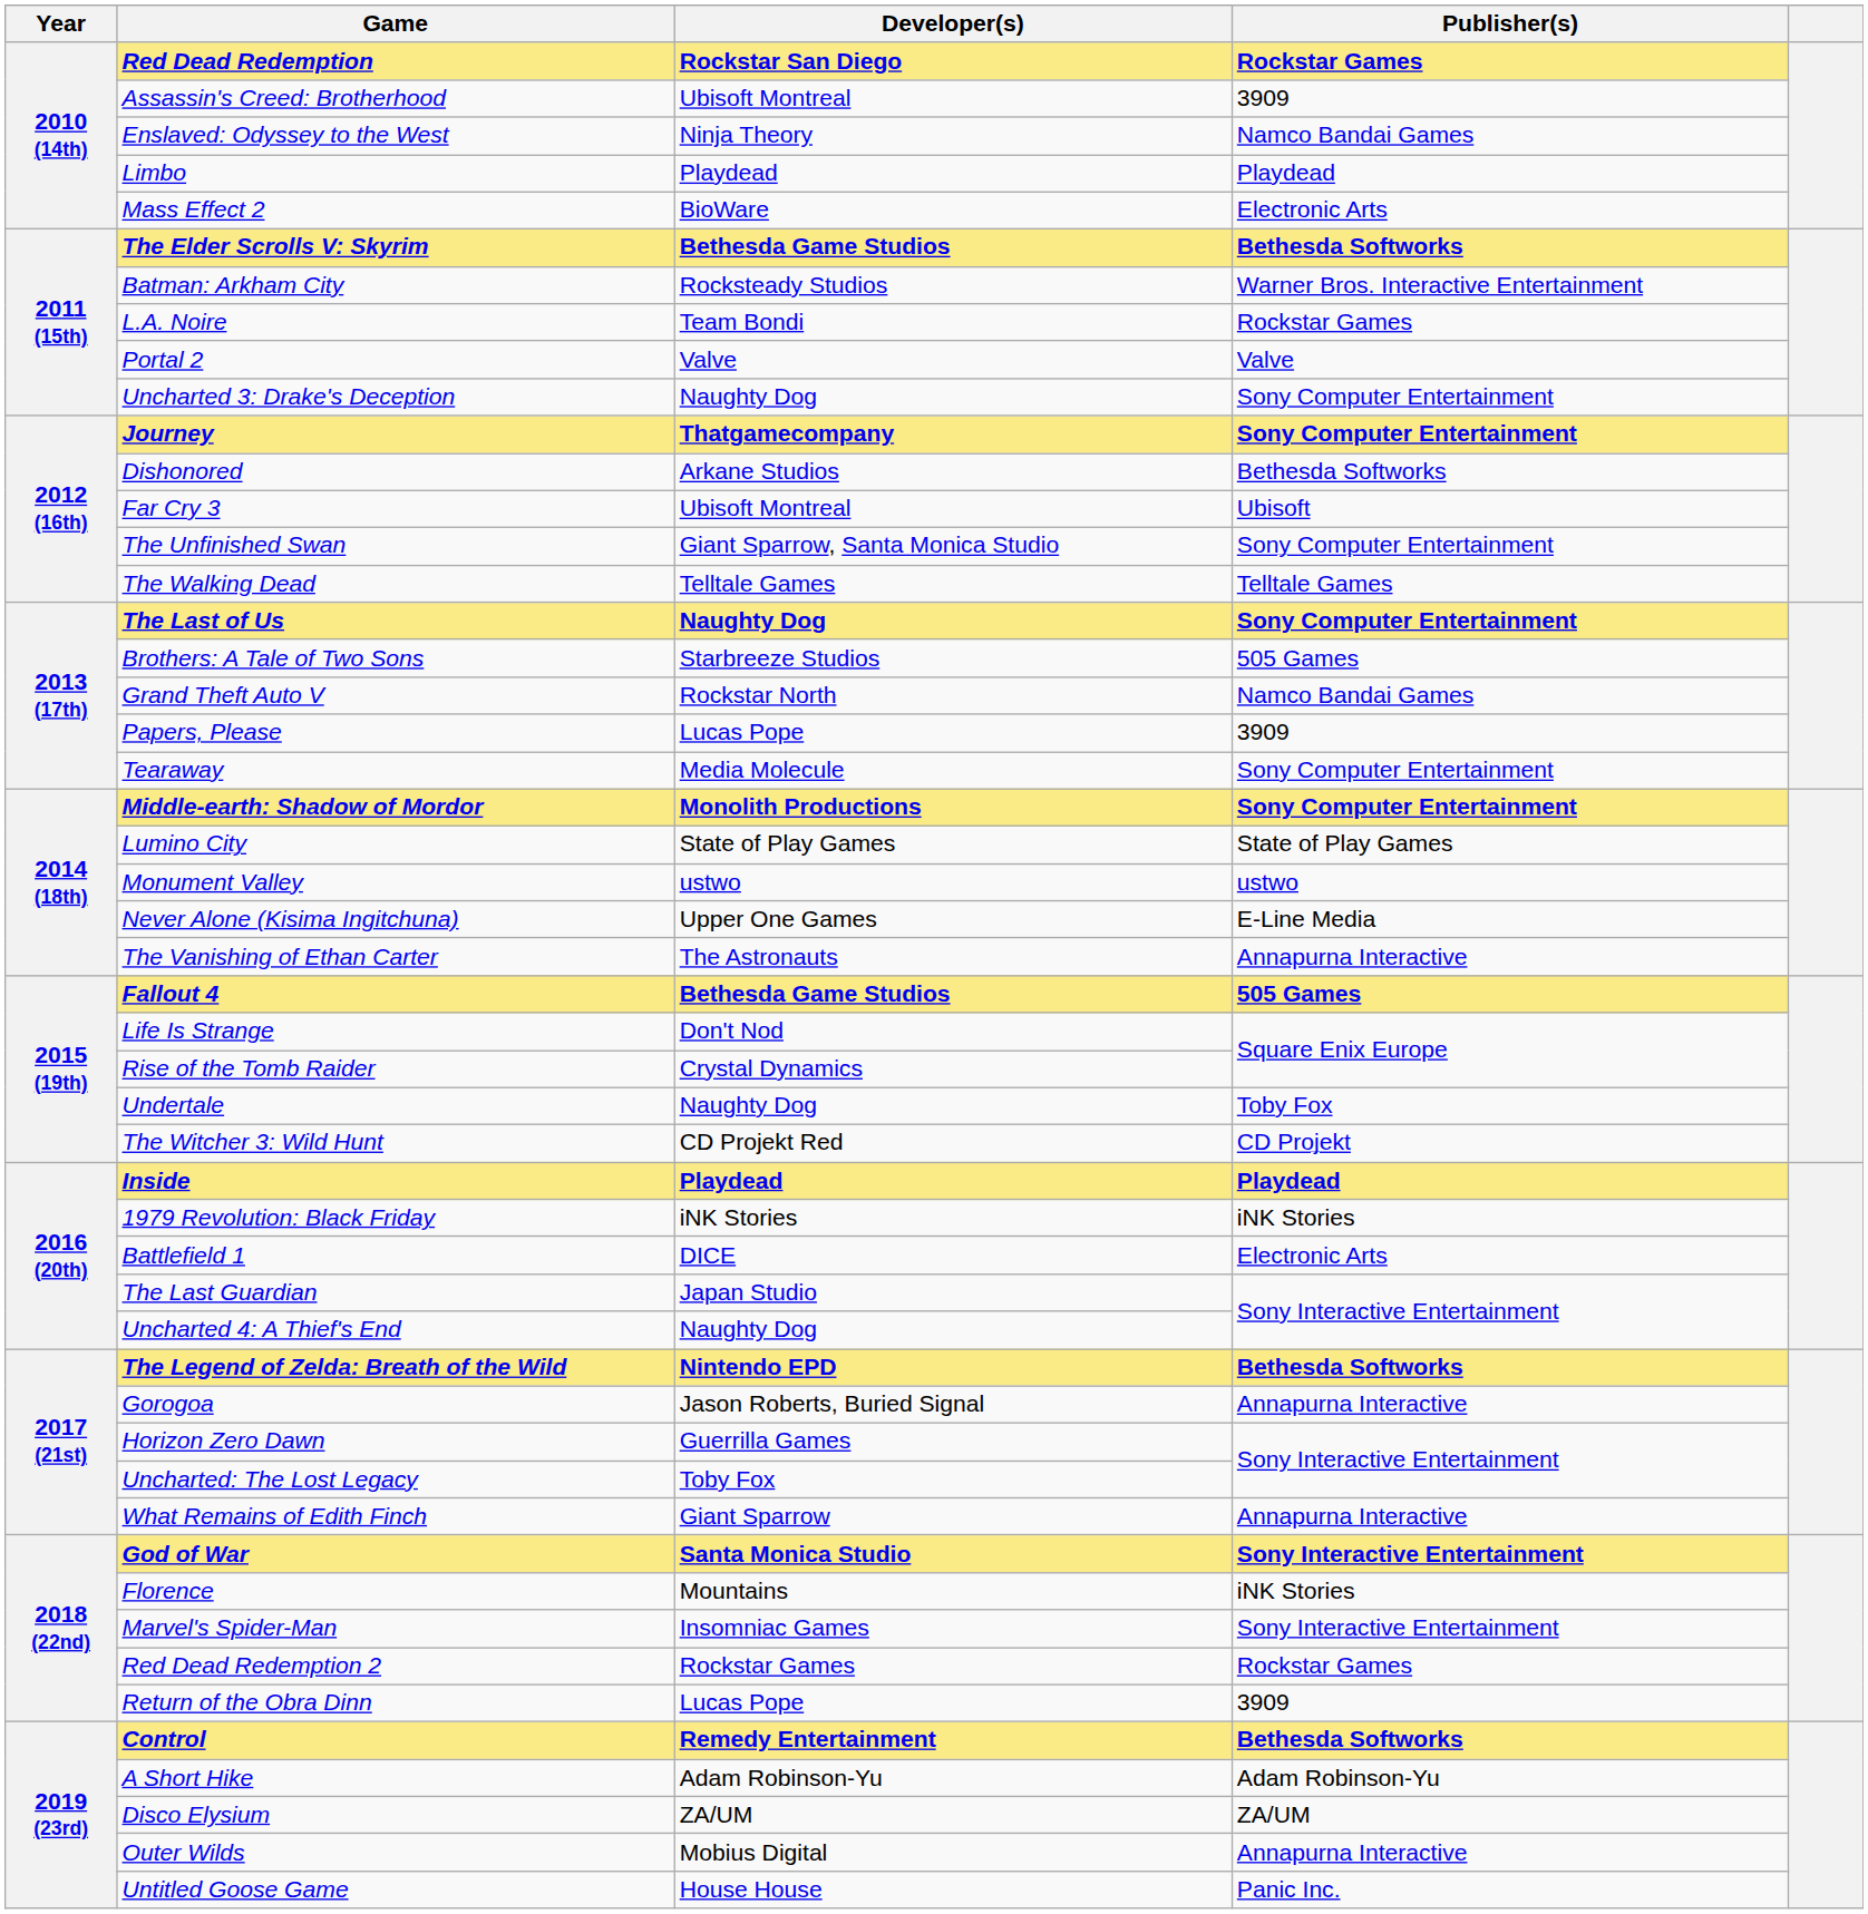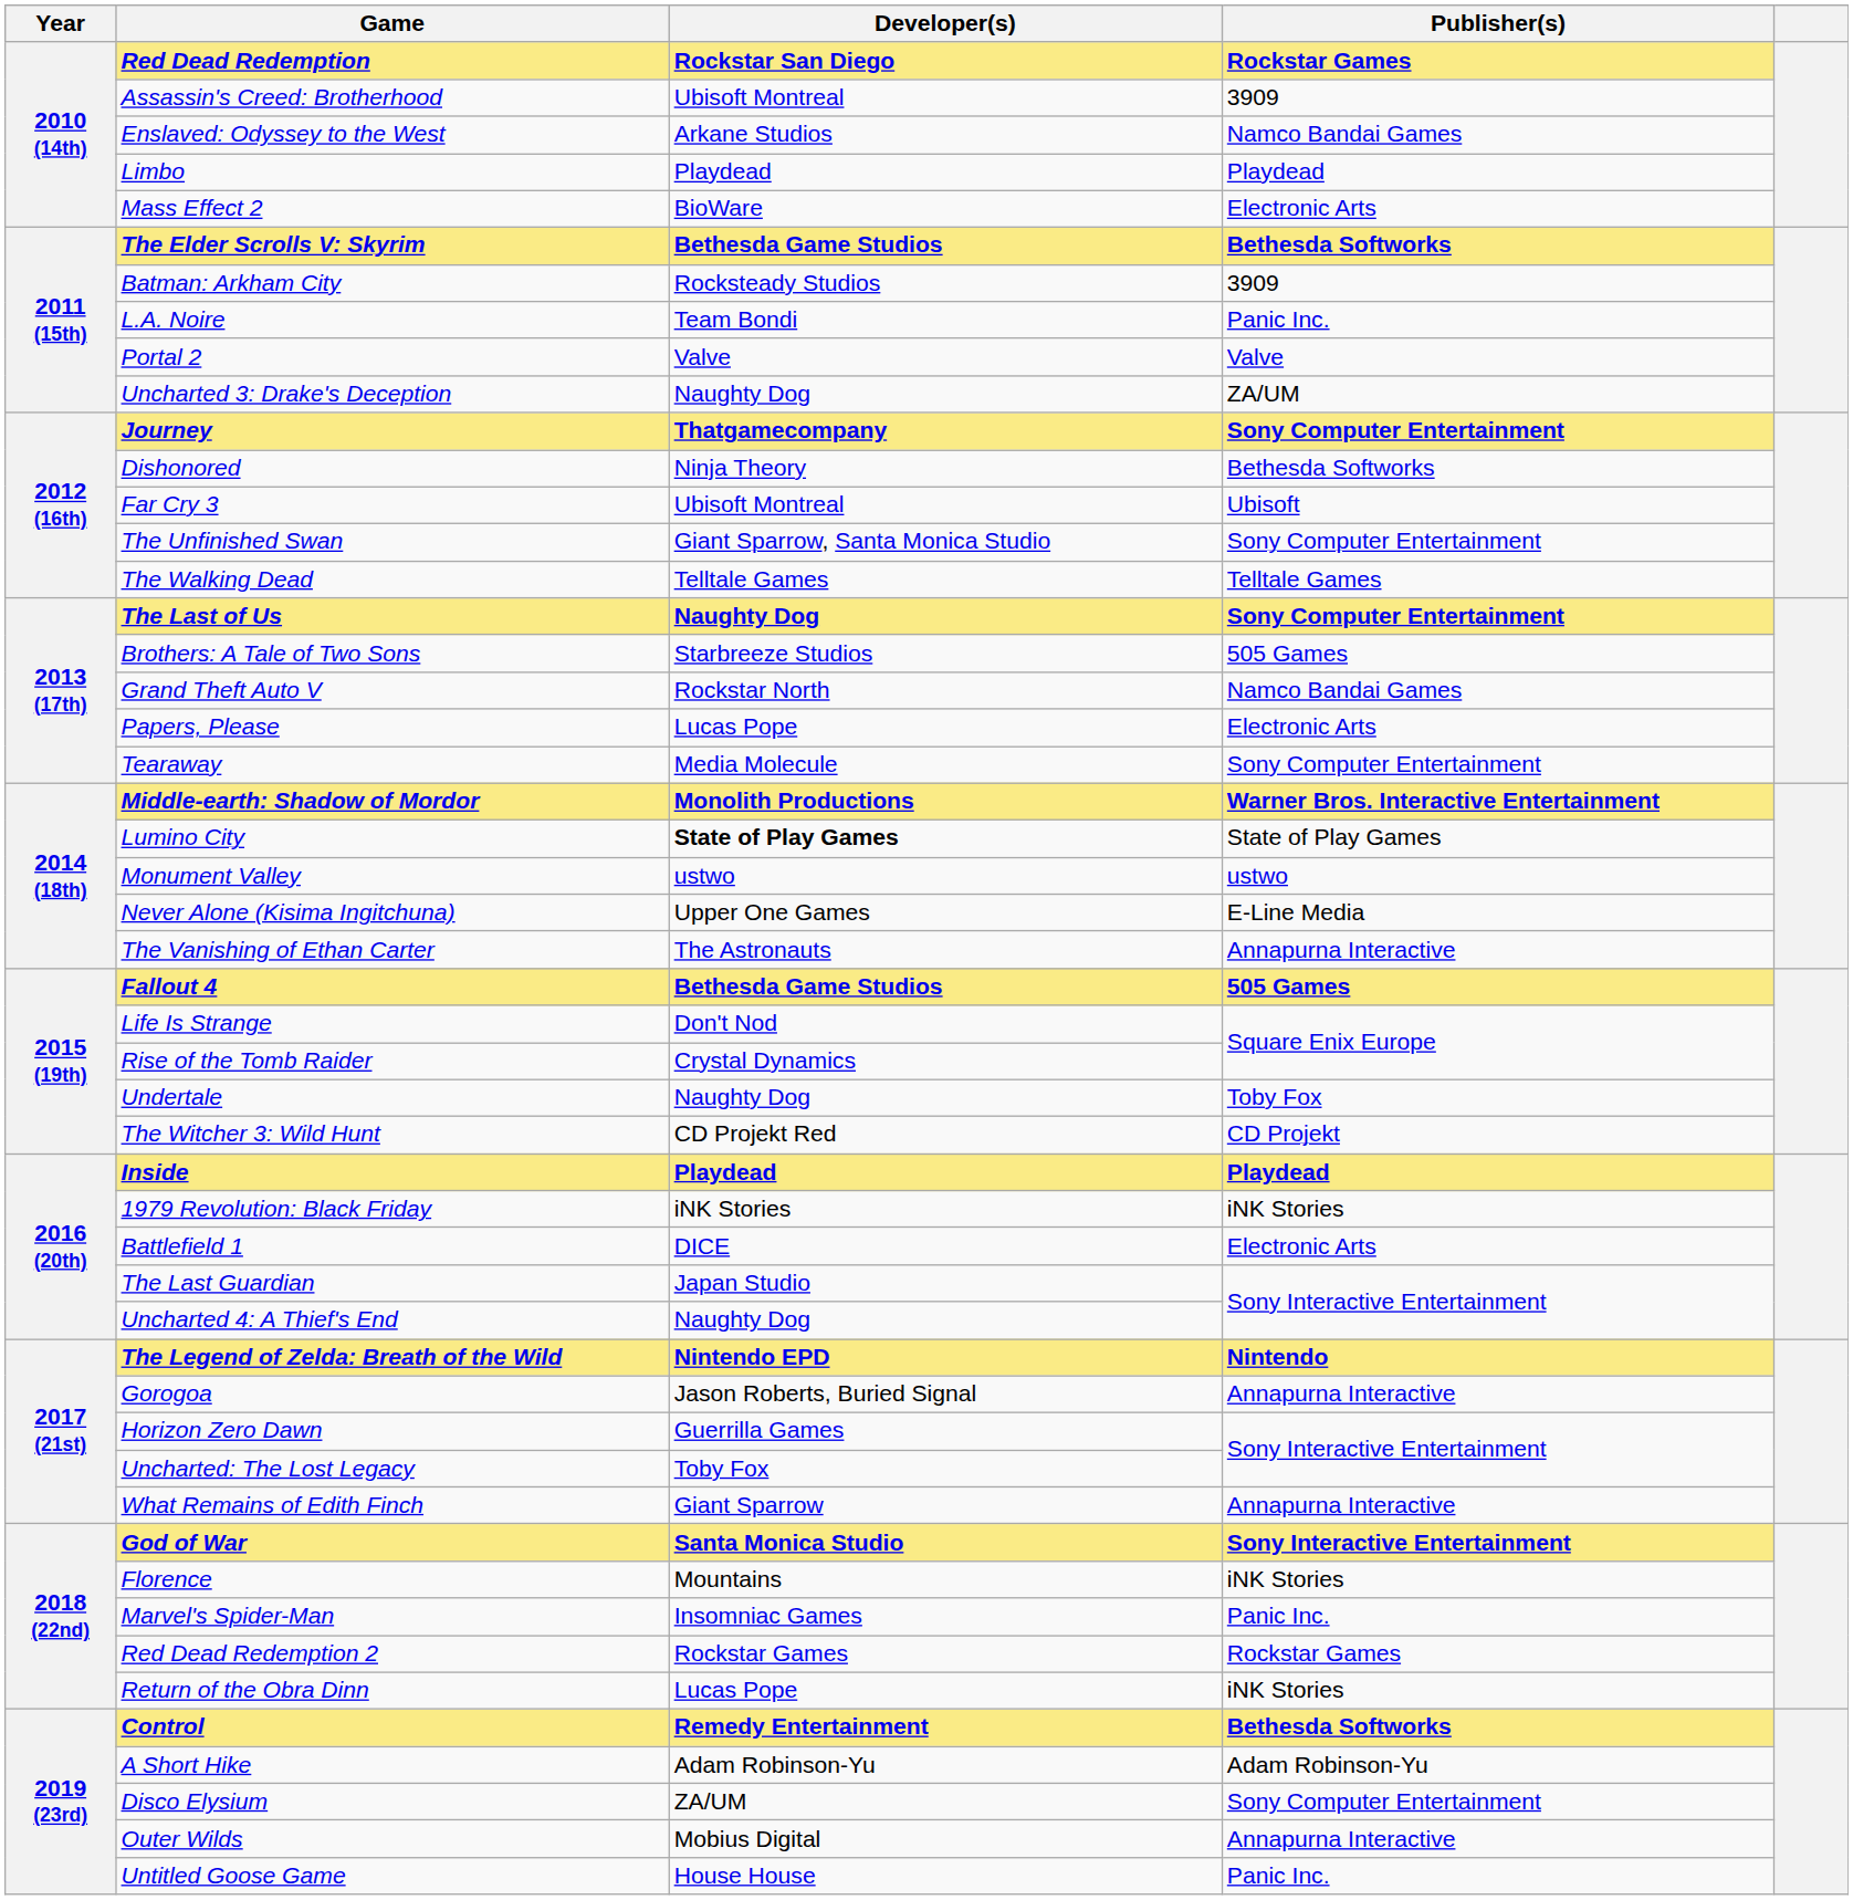Enslaved: Odyssey to the West | Developer(s): Ninja Theory -> Arkane Studios
Batman: Arkham City | Publisher(s): Warner Bros. Interactive Entertainment -> 3909
L.A. Noire | Publisher(s): Rockstar Games -> Panic Inc.
Uncharted 3: Drake's Deception | Publisher(s): Sony Computer Entertainment -> ZA/UM
Dishonored | Developer(s): Arkane Studios -> Ninja Theory
Papers, Please | Publisher(s): 3909 -> Electronic Arts
Middle-earth: Shadow of Mordor | Publisher(s): Sony Computer Entertainment -> Warner Bros. Interactive Entertainment
Lumino City | Developer(s): normal -> bold
The Legend of Zelda: Breath of the Wild | Publisher(s): Bethesda Softworks -> Nintendo
Marvel's Spider-Man | Publisher(s): Sony Interactive Entertainment -> Panic Inc.
Return of the Obra Dinn | Publisher(s): 3909 -> iNK Stories
Disco Elysium | Publisher(s): ZA/UM -> Sony Computer Entertainment
